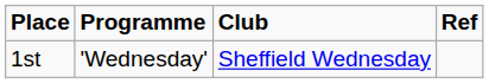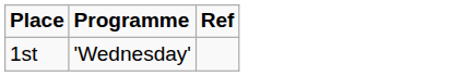- column: Club | Sheffield Wednesday
